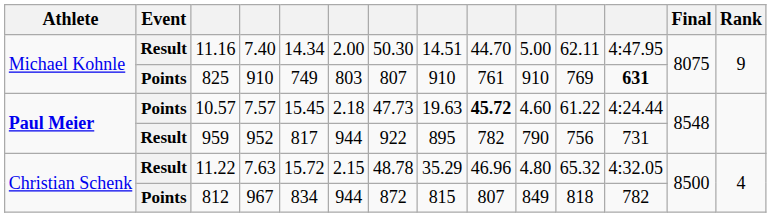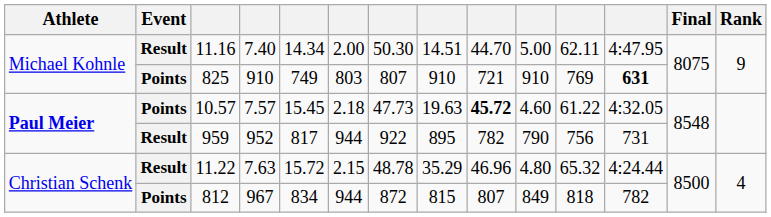825 | column 9: 761 -> 721
10.57 | column 12: 4:24.44 -> 4:32.05
11.22 | column 12: 4:32.05 -> 4:24.44
